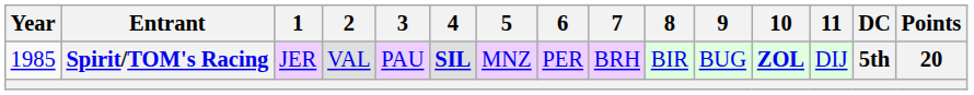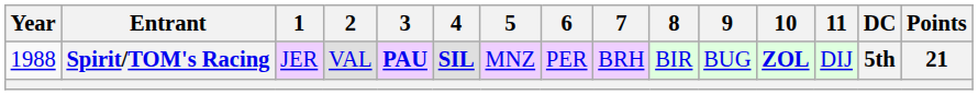Spirit/TOM's Racing | Year: 1985 -> 1988
Spirit/TOM's Racing | 3: normal -> bold
Spirit/TOM's Racing | Points: 20 -> 21
